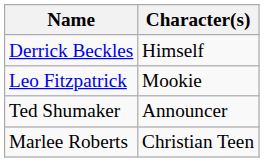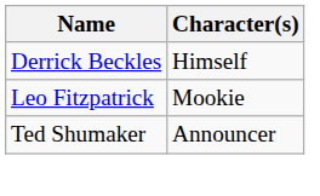- row: Marlee Roberts | Christian Teen
